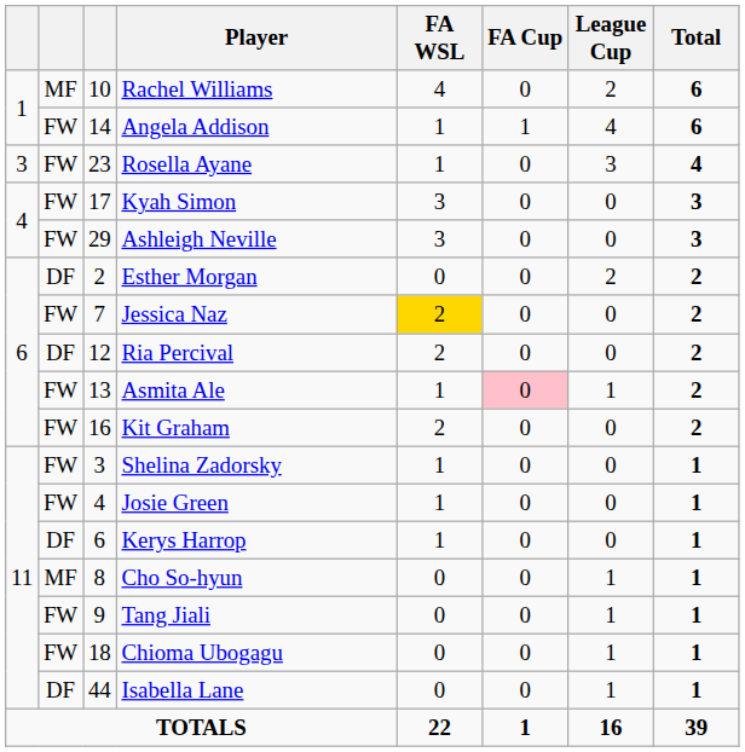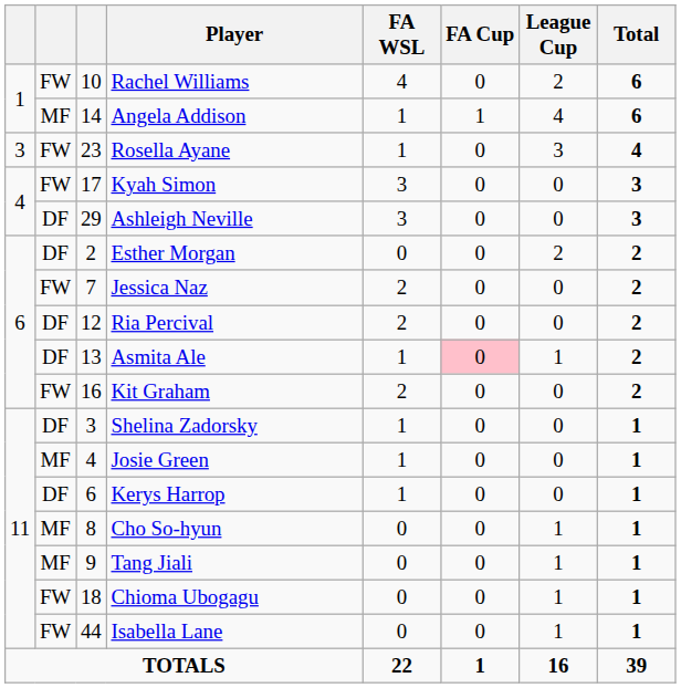Rachel Williams | column 2: MF -> FW
Angela Addison | column 2: FW -> MF
Ashleigh Neville | column 2: FW -> DF
Jessica Naz | FA WSL: gold background -> no background
Asmita Ale | column 2: FW -> DF
Shelina Zadorsky | column 2: FW -> DF
Josie Green | column 2: FW -> MF
Tang Jiali | column 2: FW -> MF
Isabella Lane | column 2: DF -> FW
